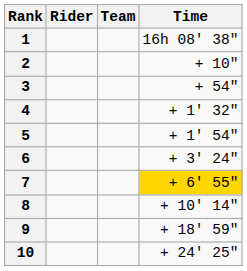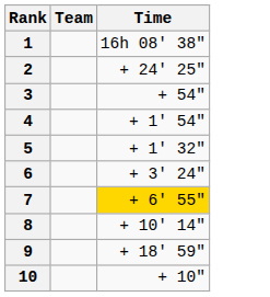- column: Rider
2 | Time: + 10" -> + 24' 25"
4 | Time: + 1' 32" -> + 1' 54"
5 | Time: + 1' 54" -> + 1' 32"
10 | Time: + 24' 25" -> + 10"
